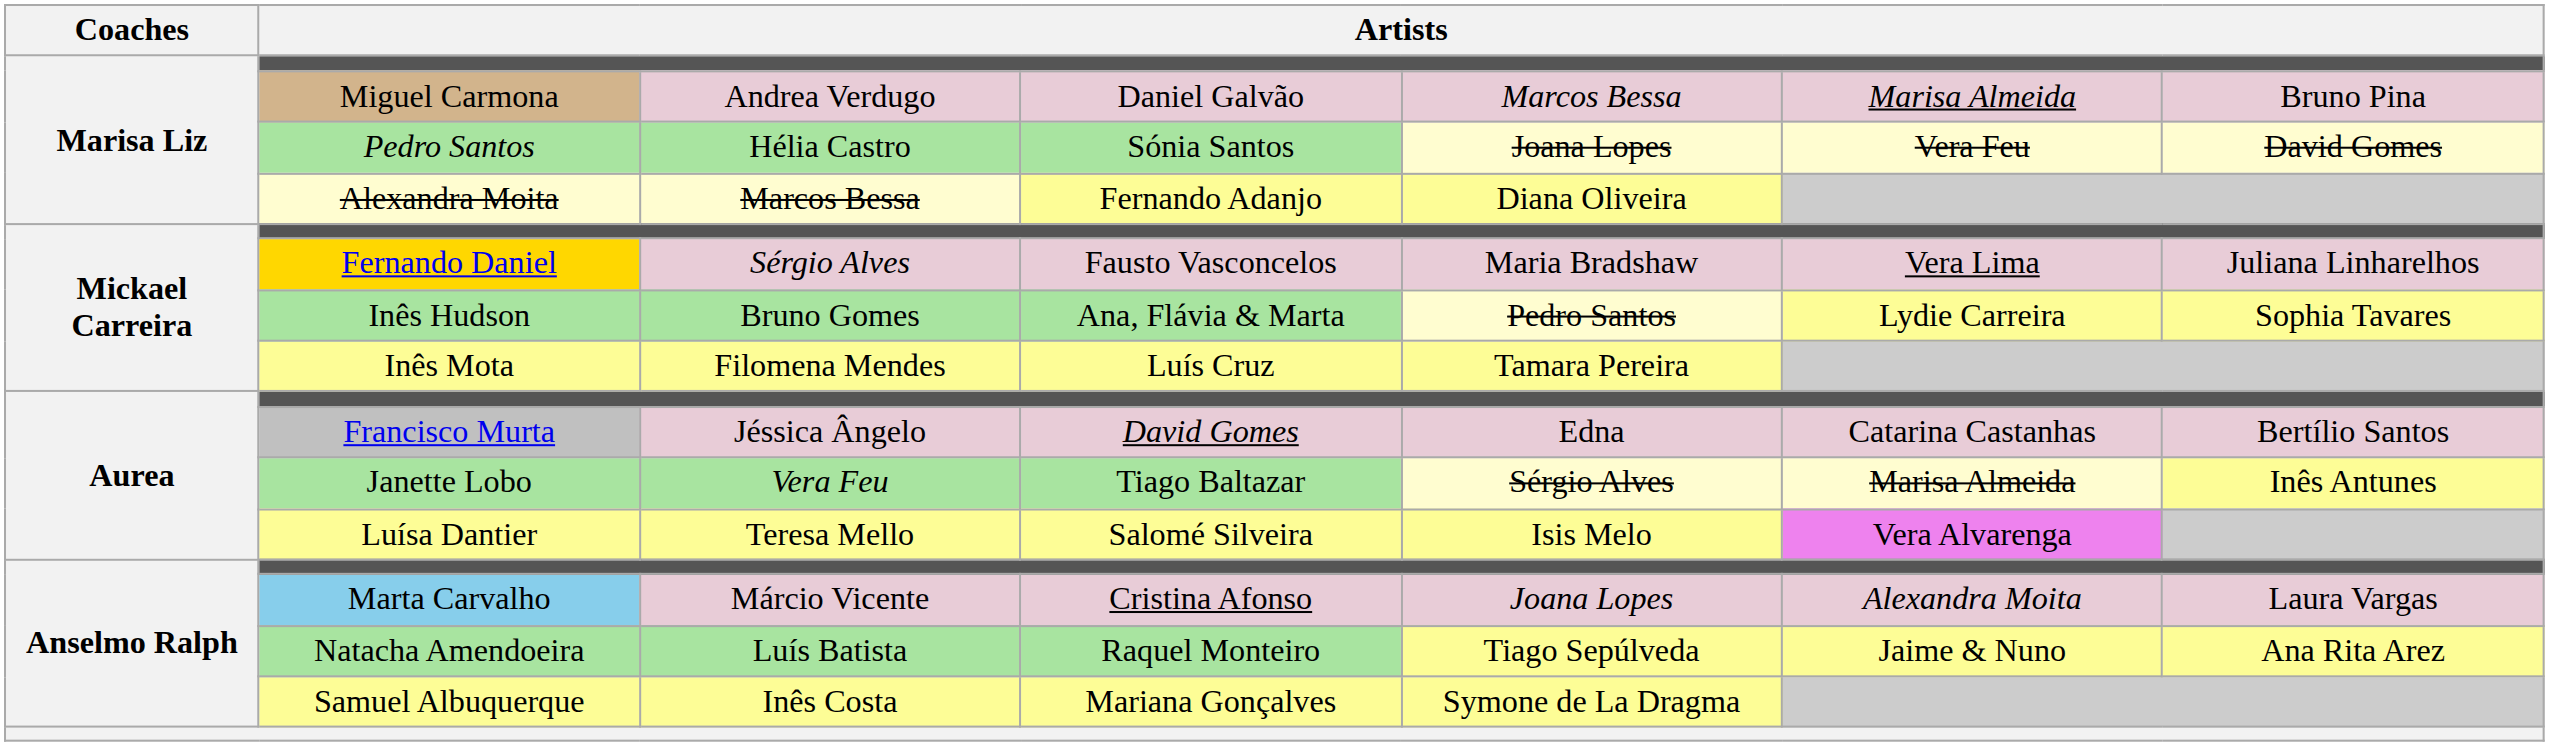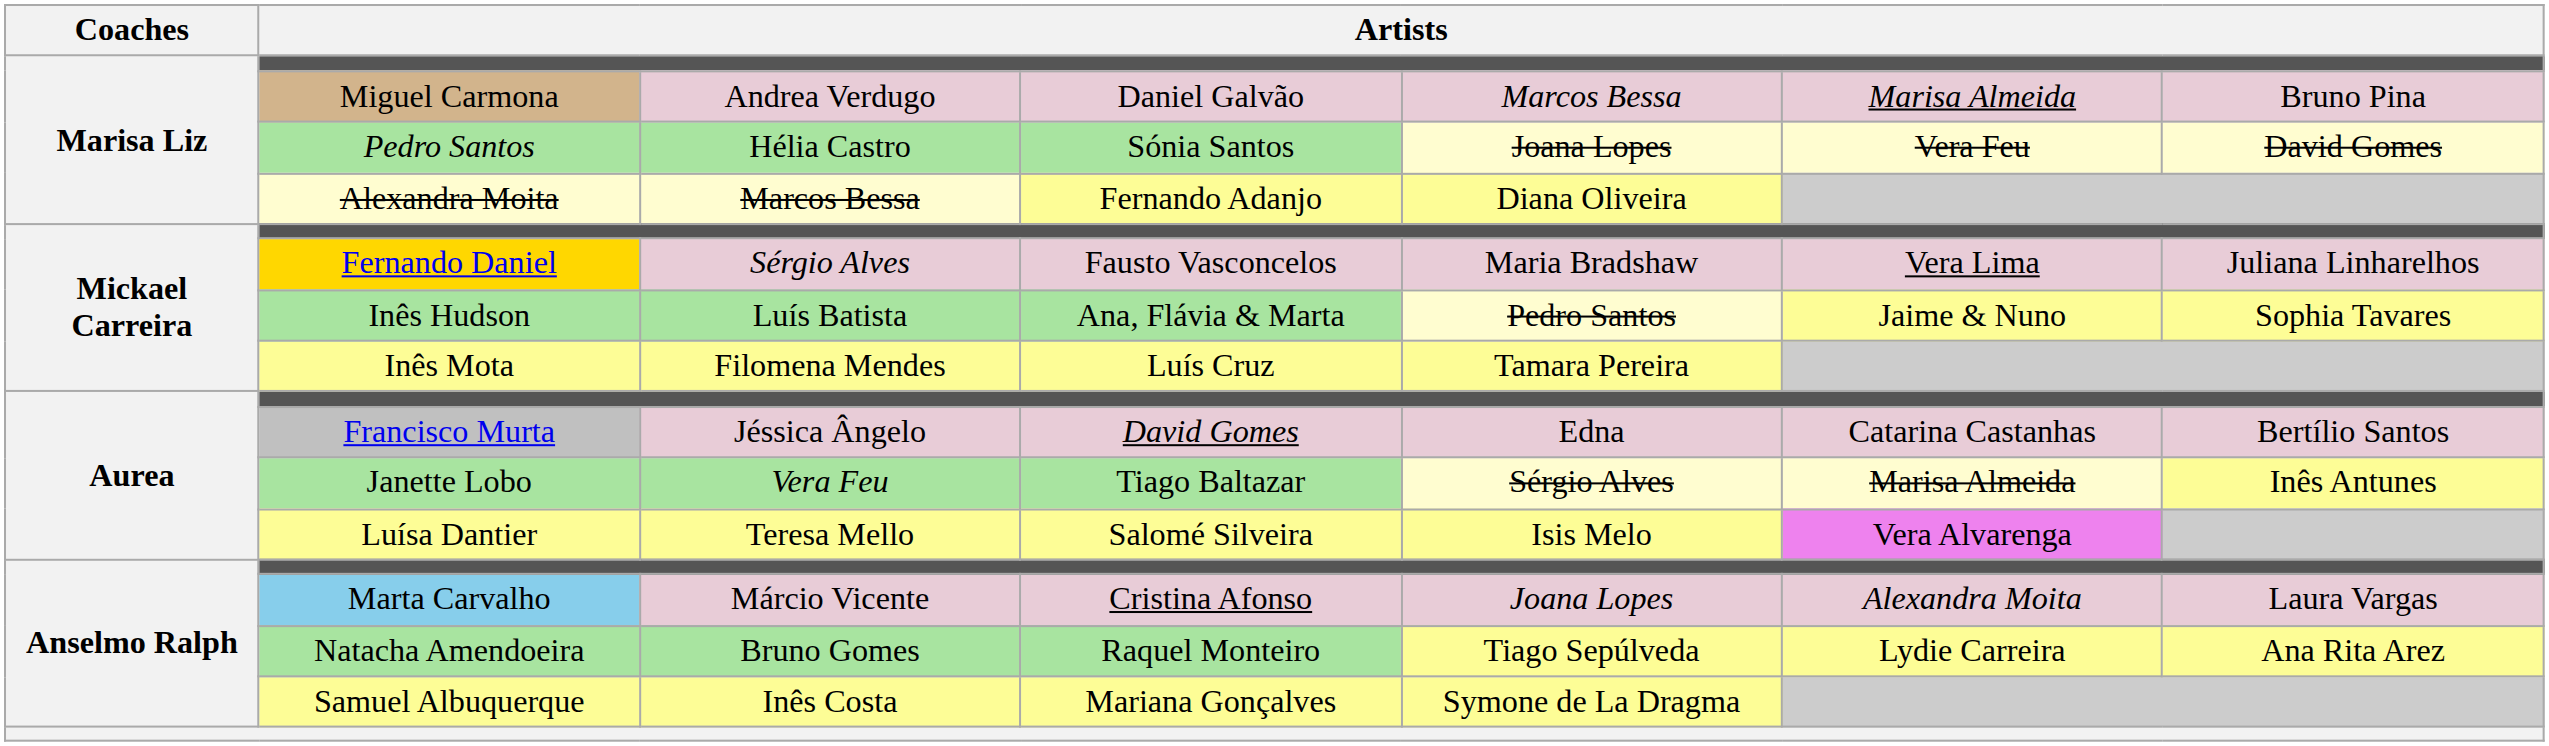Inês Hudson | column 3: Bruno Gomes -> Luís Batista
Inês Hudson | column 6: Lydie Carreira -> Jaime & Nuno
Natacha Amendoeira | column 3: Luís Batista -> Bruno Gomes
Natacha Amendoeira | column 6: Jaime & Nuno -> Lydie Carreira
